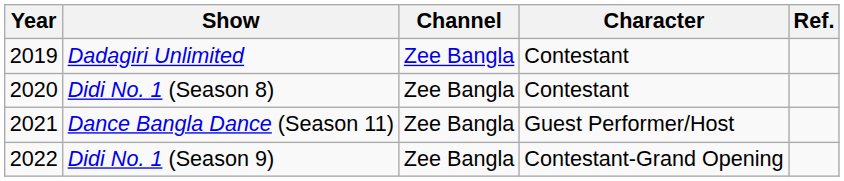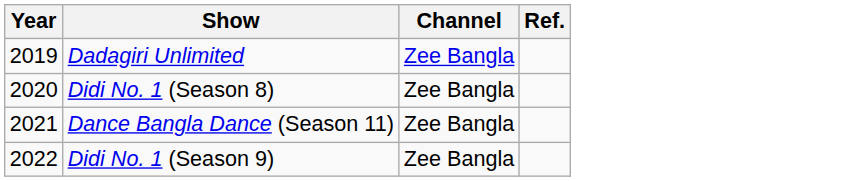- column: Character | Contestant | Contestant | Guest Performer/Host | Contestant-Grand Opening
